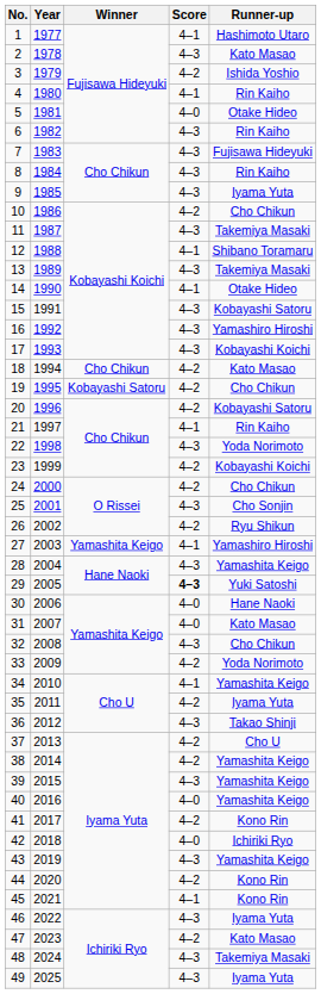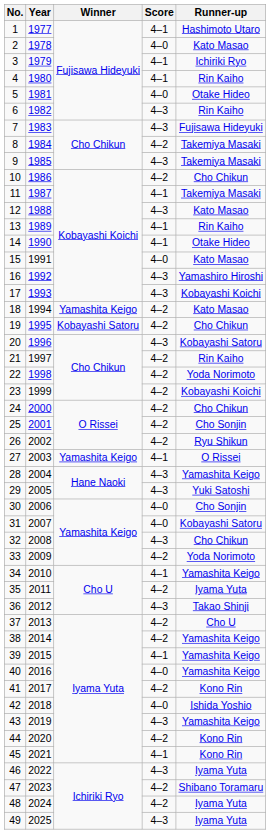2 | Score: 4–3 -> 4–0
3 | Score: 4–2 -> 4–1
3 | Runner-up: Ishida Yoshio -> Ichiriki Ryo
8 | Score: 4–3 -> 4–2
8 | Runner-up: Rin Kaiho -> Takemiya Masaki
9 | Runner-up: Iyama Yuta -> Takemiya Masaki
11 | Score: 4–3 -> 4–1
12 | Score: 4–1 -> 4–3
12 | Runner-up: Shibano Toramaru -> Kato Masao
13 | Score: 4–3 -> 4–1
13 | Runner-up: Takemiya Masaki -> Rin Kaiho
15 | Score: 4–3 -> 4–0
15 | Runner-up: Kobayashi Satoru -> Kato Masao
18 | Winner: Cho Chikun -> Yamashita Keigo
20 | Score: 4–2 -> 4–3
21 | Score: 4–1 -> 4–2
22 | Score: 4–3 -> 4–2
25 | Score: 4–3 -> 4–2
27 | Runner-up: Yamashiro Hiroshi -> O Rissei
29 | Score: bold -> normal
30 | Runner-up: Hane Naoki -> Cho Sonjin
31 | Runner-up: Kato Masao -> Kobayashi Satoru
39 | Score: 4–3 -> 4–1
42 | Runner-up: Ichiriki Ryo -> Ishida Yoshio
47 | Runner-up: Kato Masao -> Shibano Toramaru
48 | Score: 4–3 -> 4–2
48 | Runner-up: Takemiya Masaki -> Iyama Yuta
